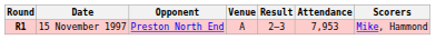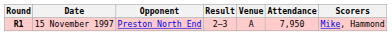columns swapped: Venue <-> Result
15 November 1997 | Attendance: 7,953 -> 7,950
